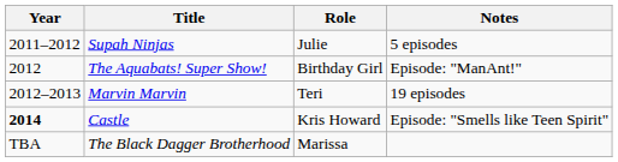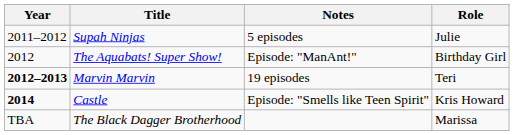columns swapped: Role <-> Notes
Marvin Marvin | Year: normal -> bold
